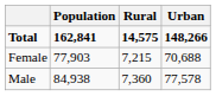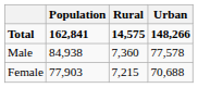rows swapped: Male <-> Female
